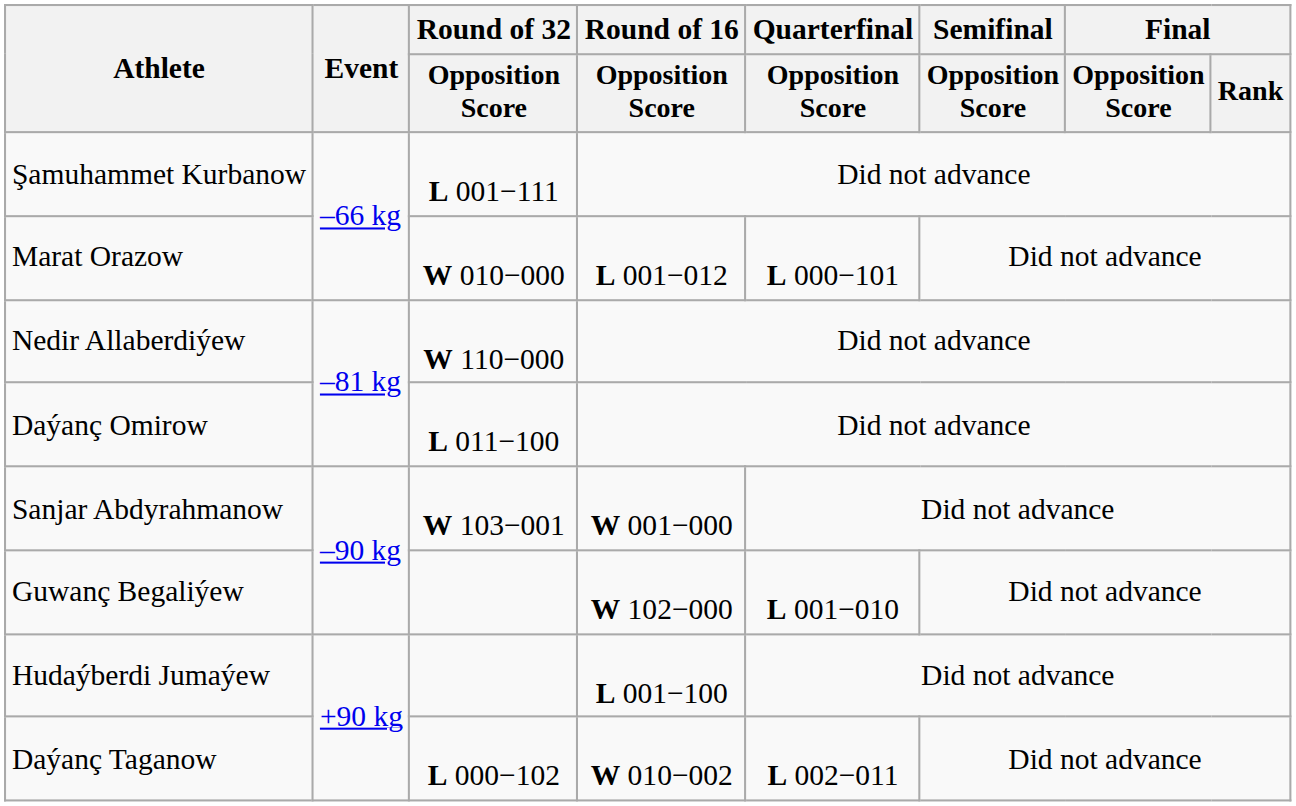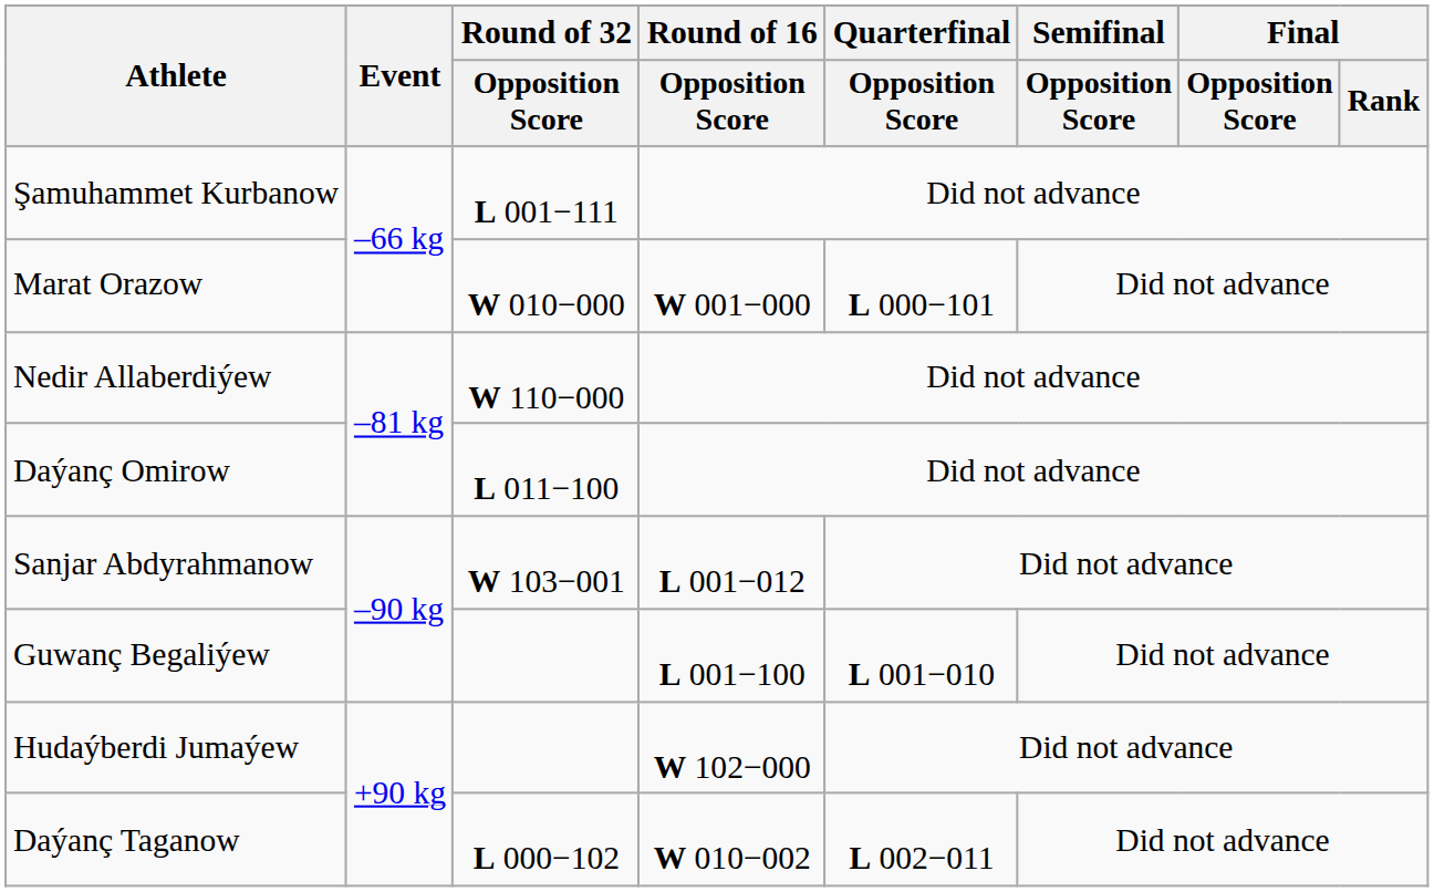Marat Orazow | Round of 16 / Opposition Score: L 001−012 -> W 001−000
Sanjar Abdyrahmanow | Round of 16 / Opposition Score: W 001−000 -> L 001−012
Guwanç Begaliýew | Round of 16 / Opposition Score: W 102−000 -> L 001−100
Hudaýberdi Jumaýew | Round of 16 / Opposition Score: L 001−100 -> W 102−000
